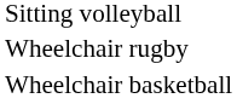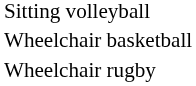rows swapped: Wheelchair basketball <-> Wheelchair rugby
